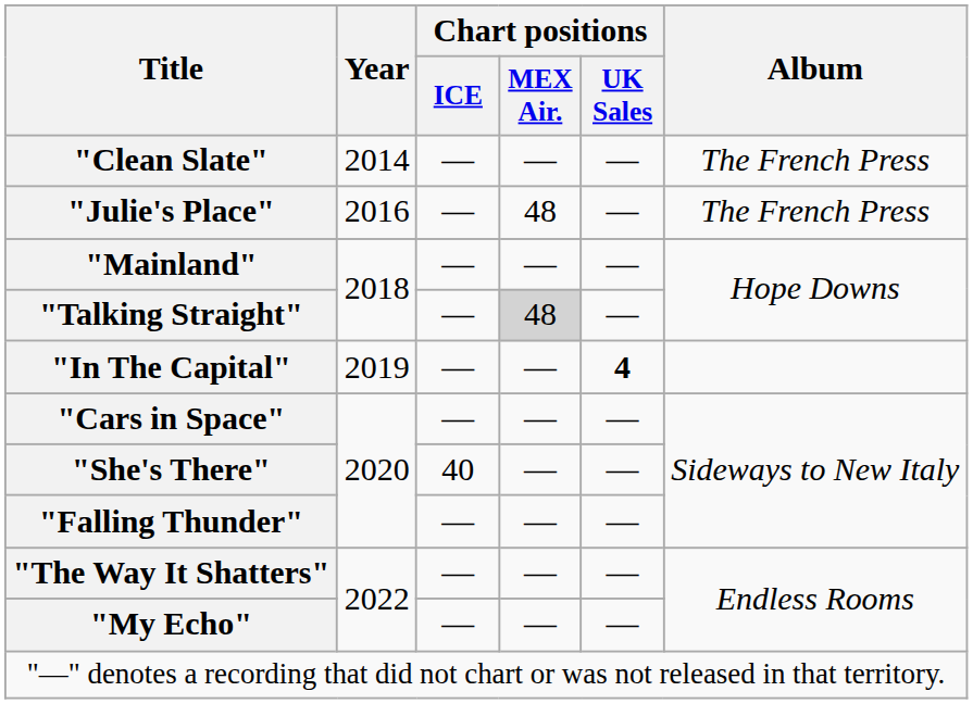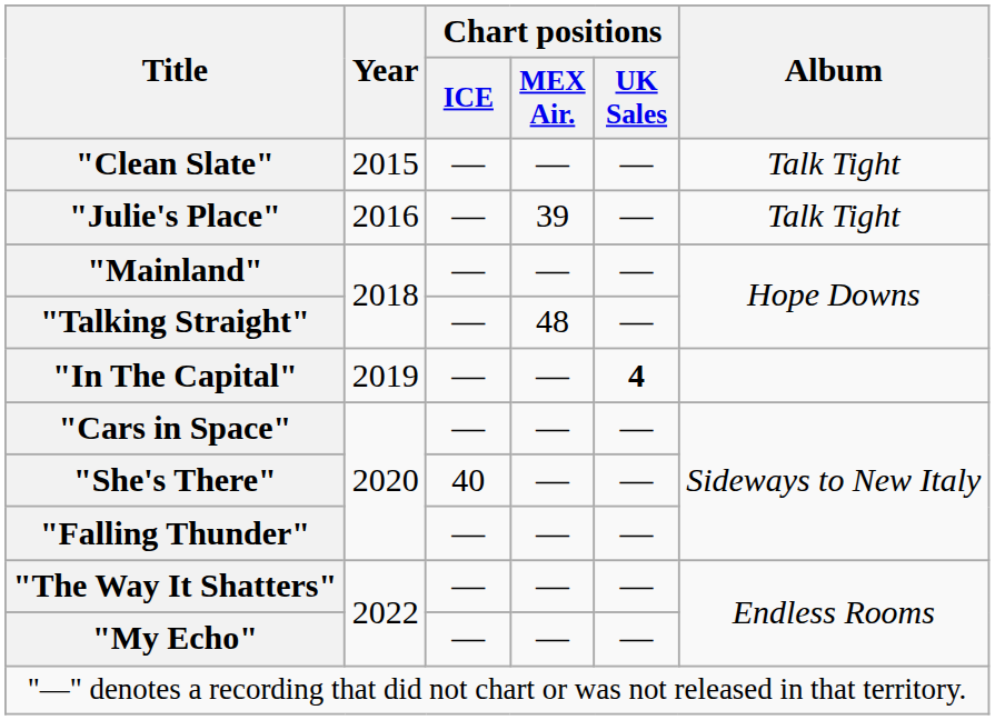"Clean Slate" | Year: 2014 -> 2015
"Clean Slate" | Album: The French Press -> Talk Tight
"Julie's Place" | Chart positions / MEX Air.: 48 -> 39
"Julie's Place" | Album: The French Press -> Talk Tight
"Talking Straight" | Chart positions / MEX Air.: lightgrey background -> no background
